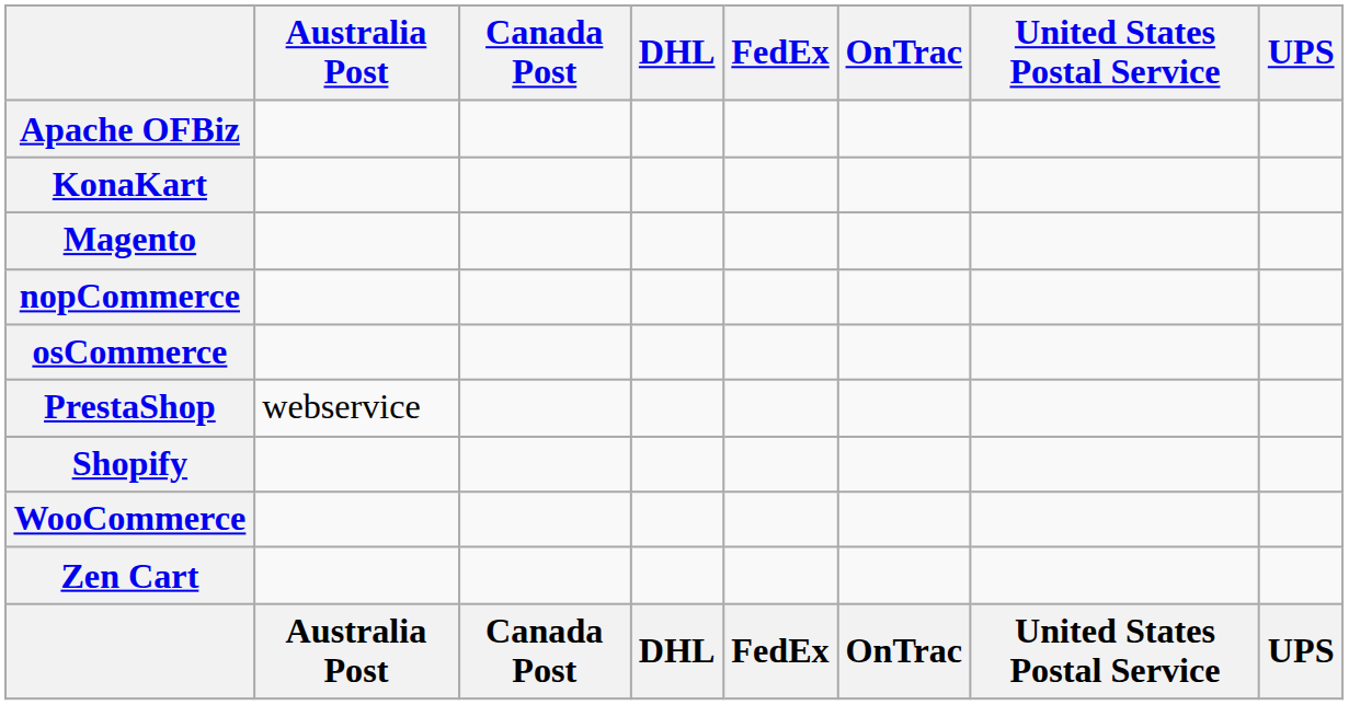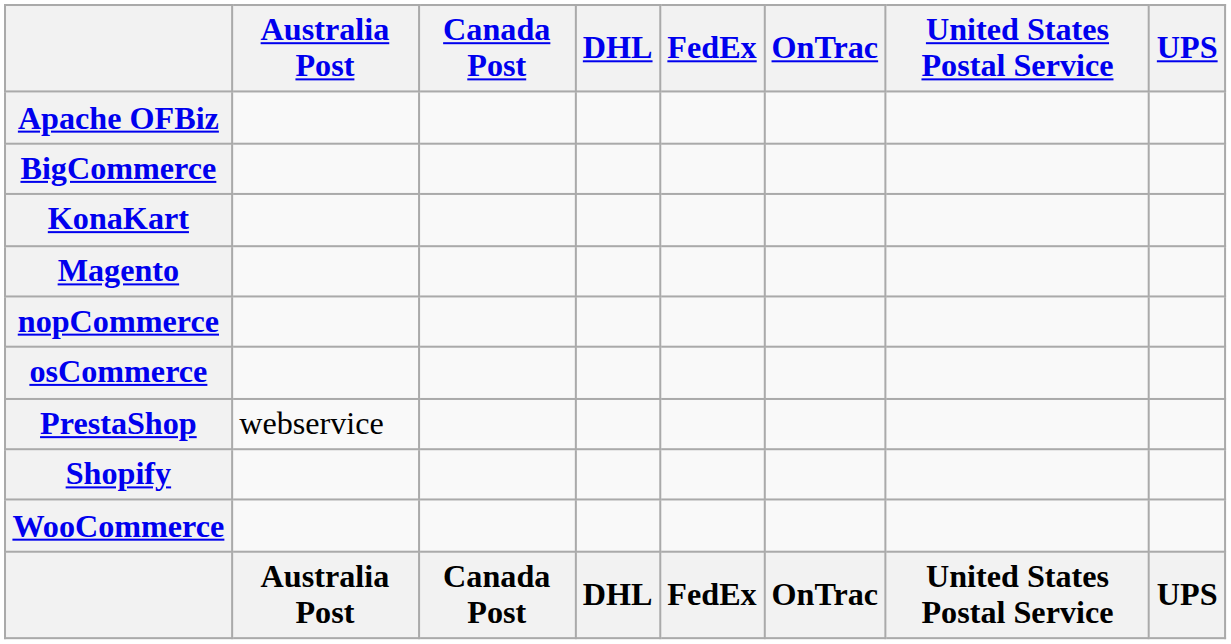+ row: BigCommerce
- row: Zen Cart
